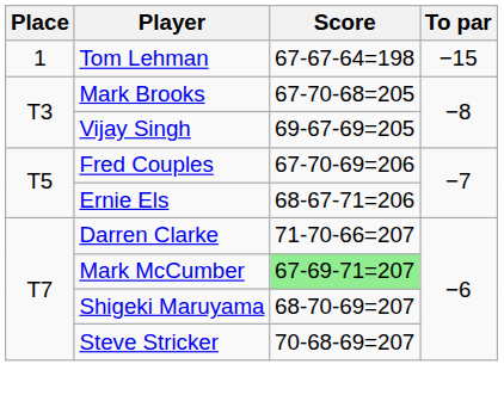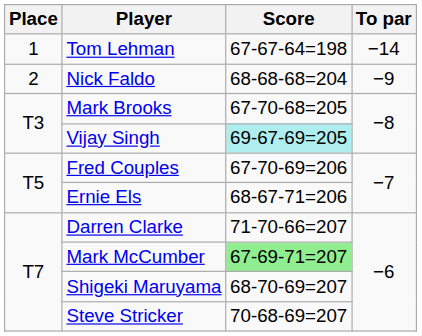Tom Lehman | To par: −15 -> −14
+ row: 2 | Nick Faldo | 68-68-68=204 | −9
Vijay Singh | Score: no background -> paleturquoise background
